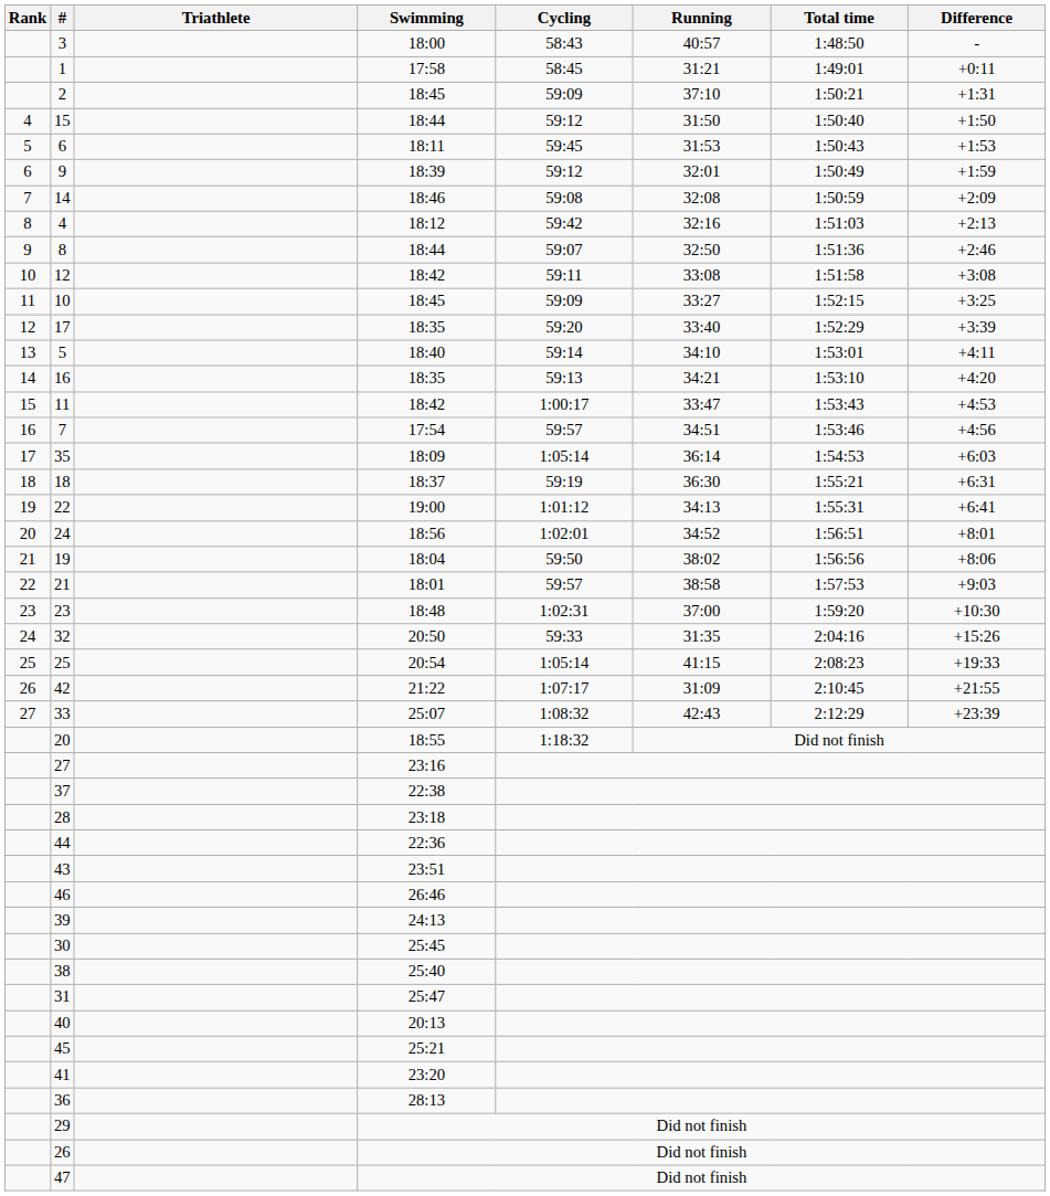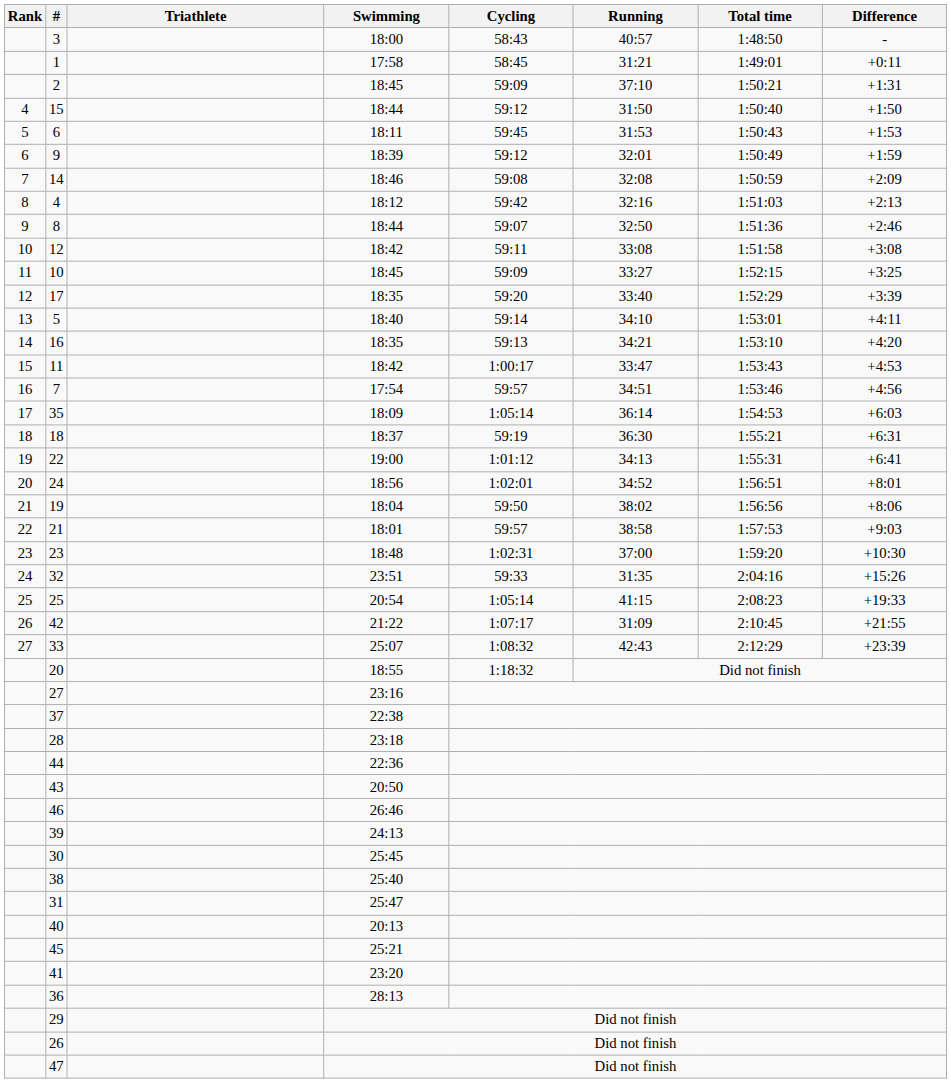32 | Swimming: 20:50 -> 23:51
43 | Swimming: 23:51 -> 20:50
